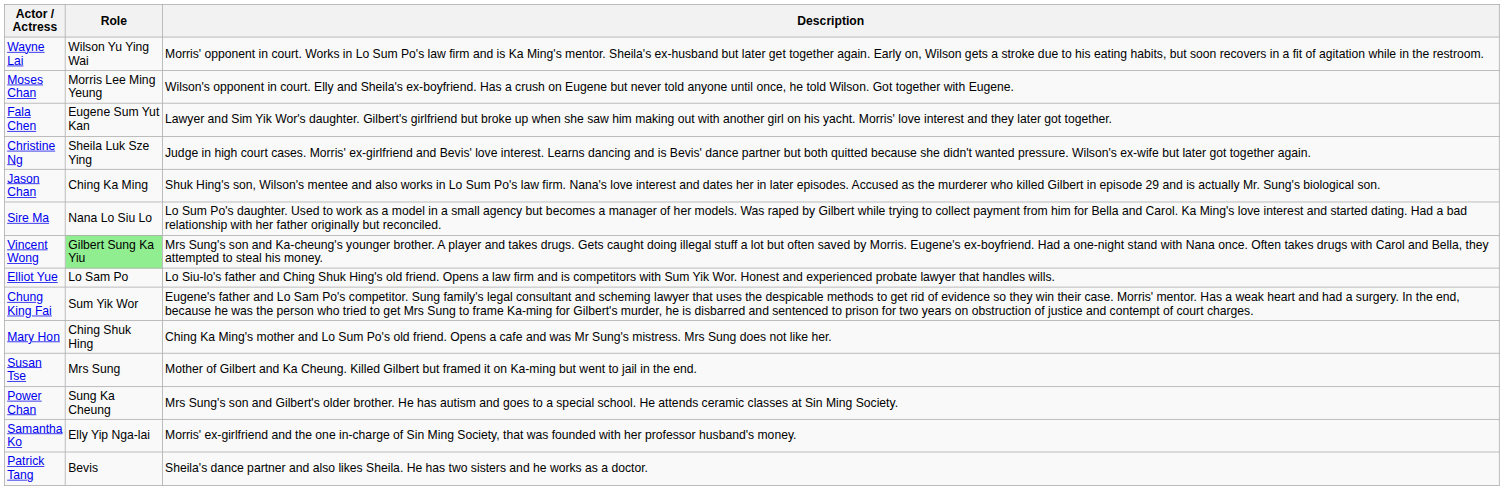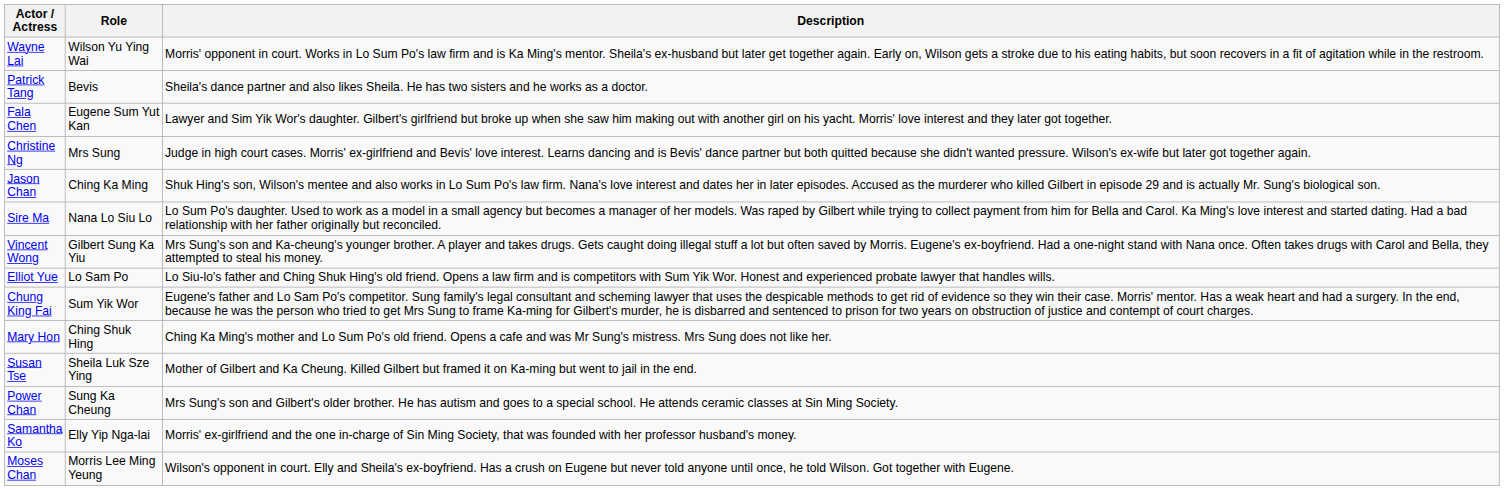rows swapped: Moses Chan <-> Patrick Tang
Christine Ng | Role: Sheila Luk Sze Ying -> Mrs Sung
Vincent Wong | Role: lightgreen background -> no background
Susan Tse | Role: Mrs Sung -> Sheila Luk Sze Ying
